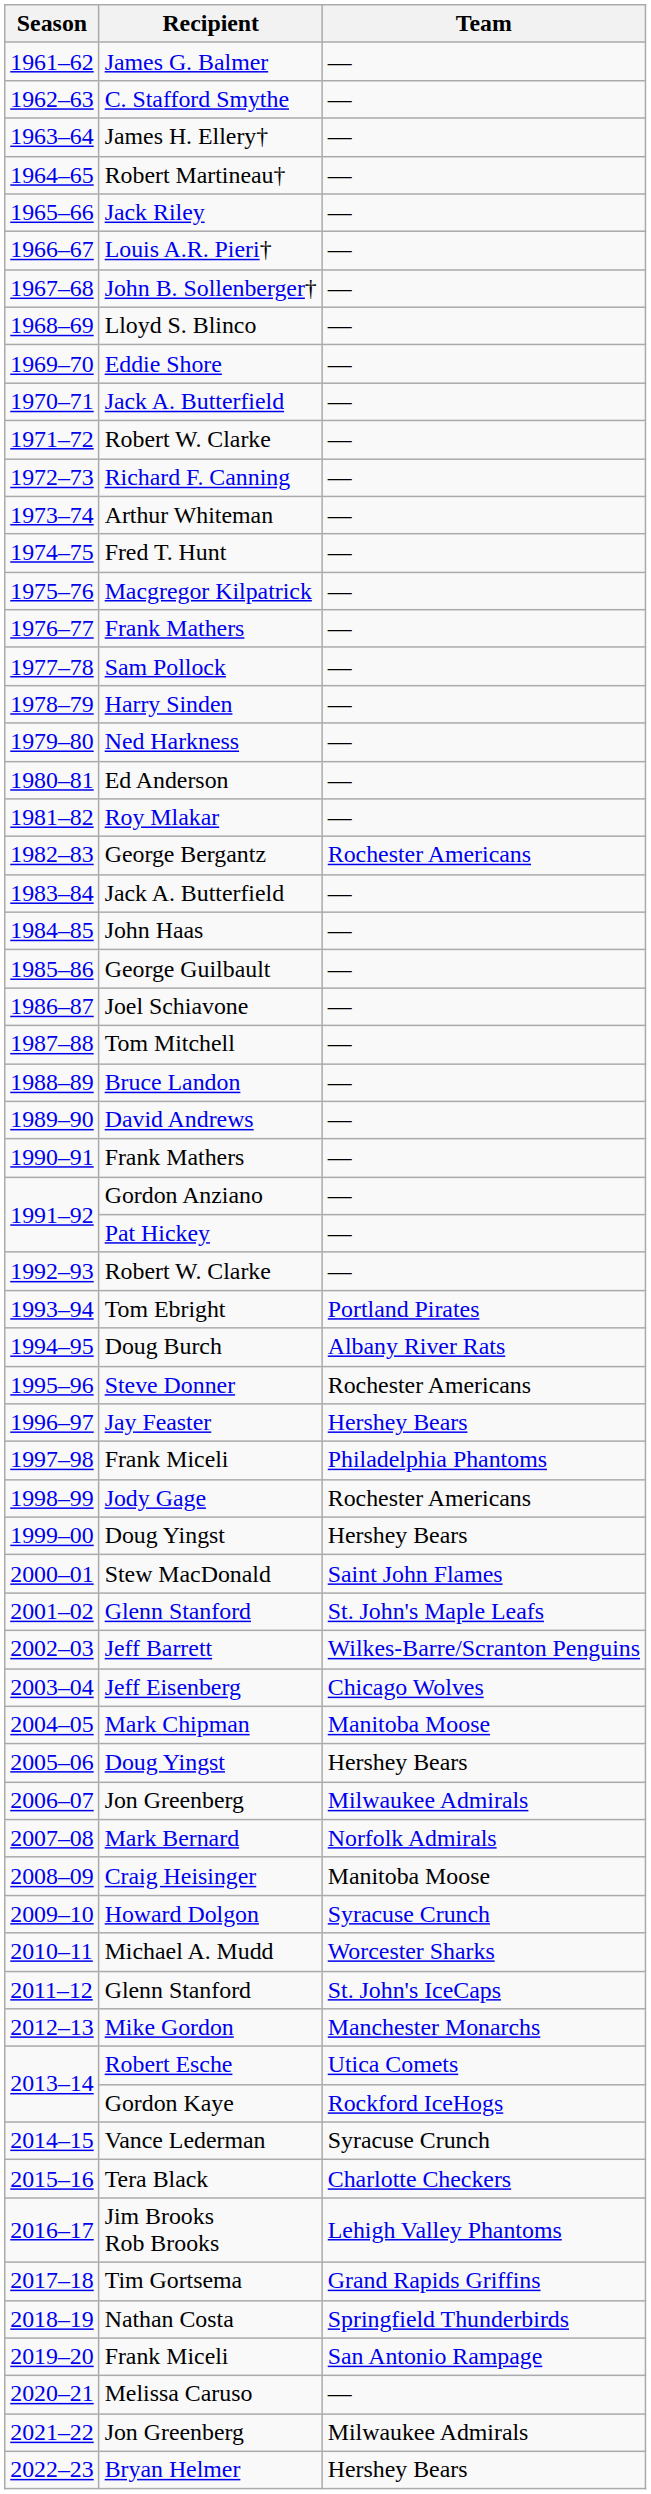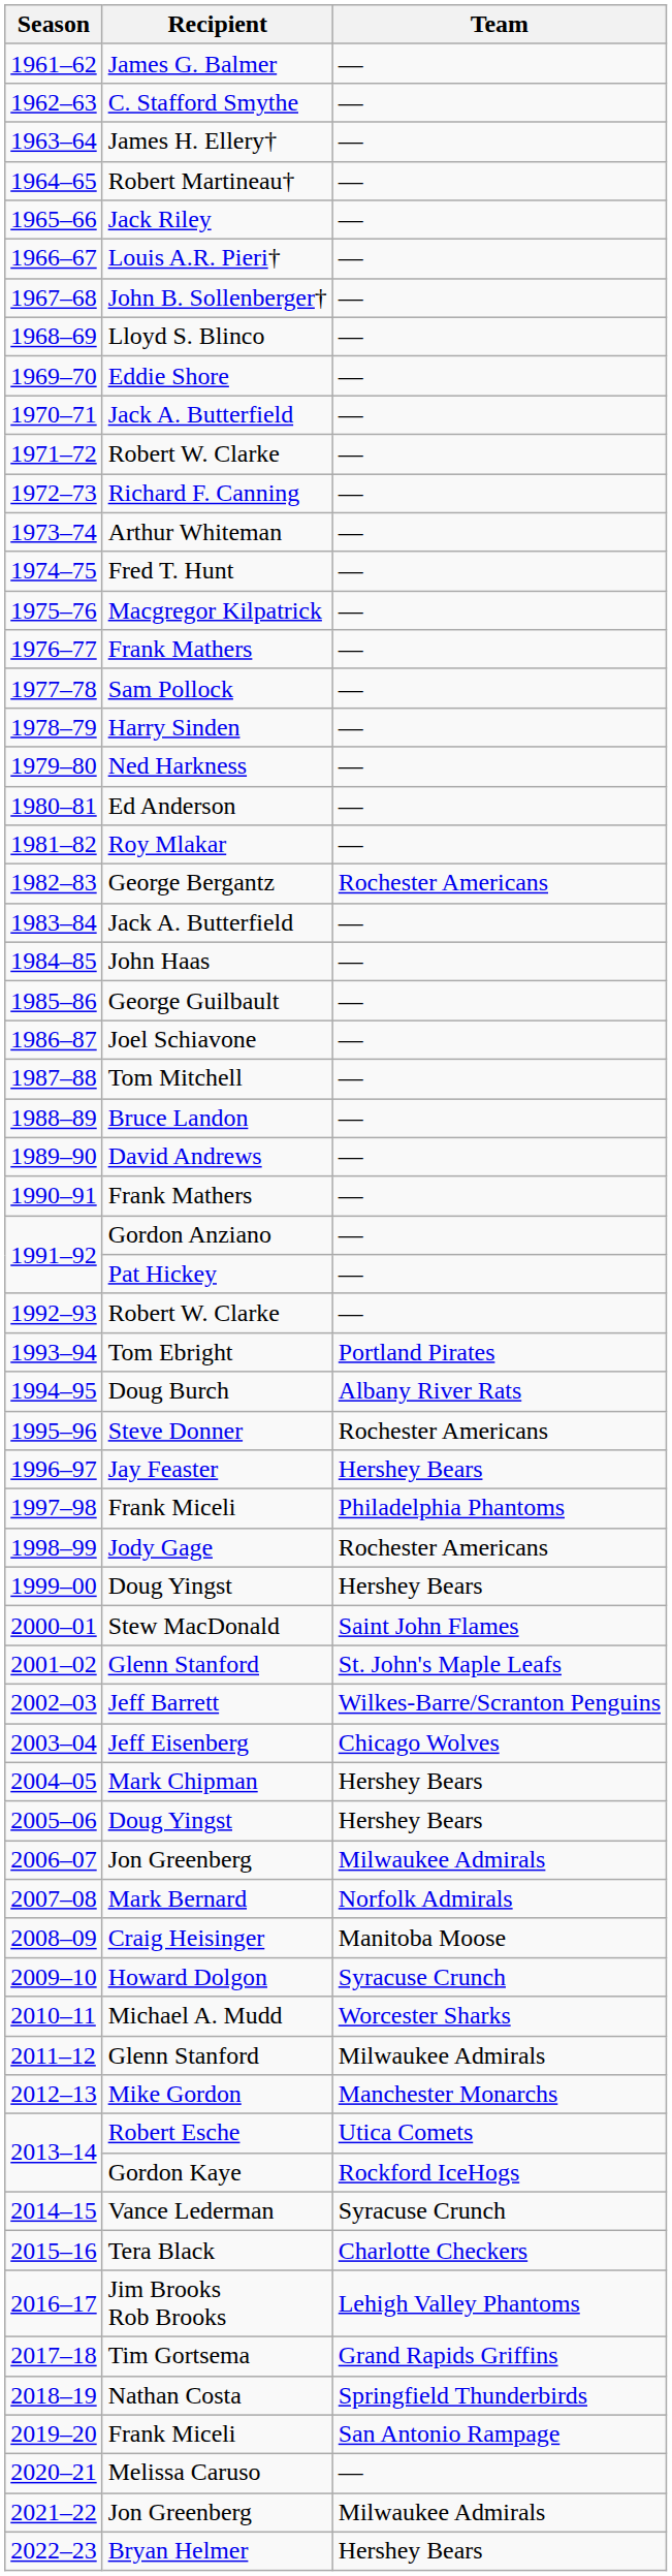2004–05 | Team: Manitoba Moose -> Hershey Bears
2011–12 | Team: St. John's IceCaps -> Milwaukee Admirals
